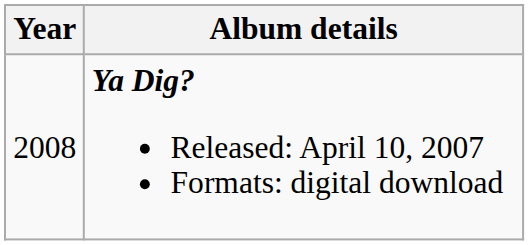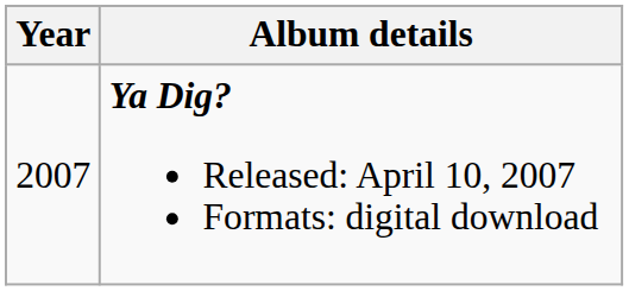Ya Dig? Released: April 10, 2007 Formats: digital download | Year: 2008 -> 2007
